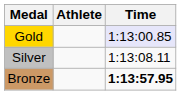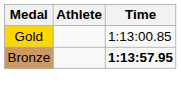Gold | Time: lavender background -> no background
- row: Silver | 1:13:08.11
